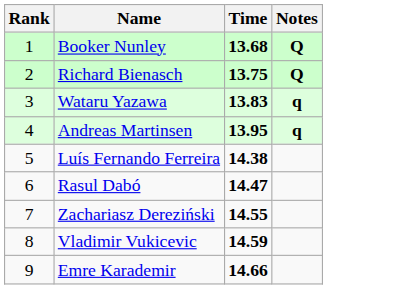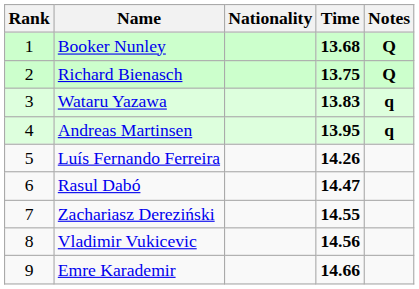+ column: Nationality
Luís Fernando Ferreira | Time: 14.38 -> 14.26
Vladimir Vukicevic | Time: 14.59 -> 14.56
